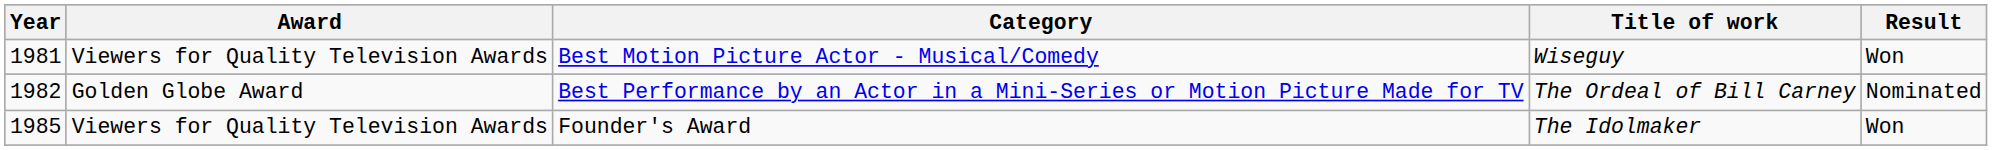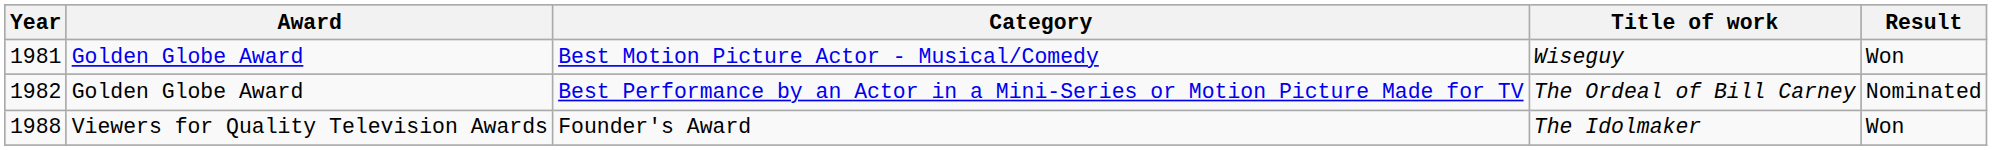Best Motion Picture Actor - Musical/Comedy | Award: Viewers for Quality Television Awards -> Golden Globe Award
Founder's Award | Year: 1985 -> 1988
